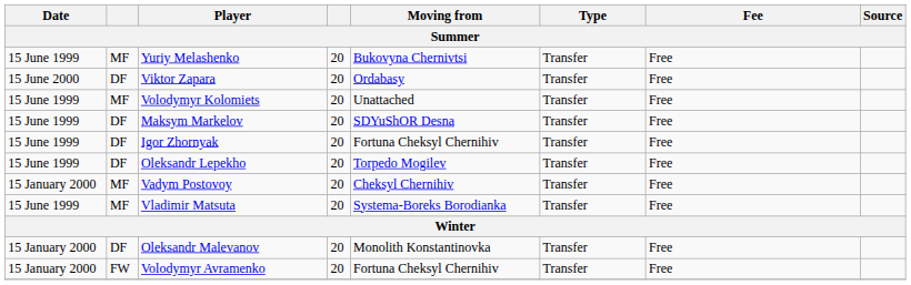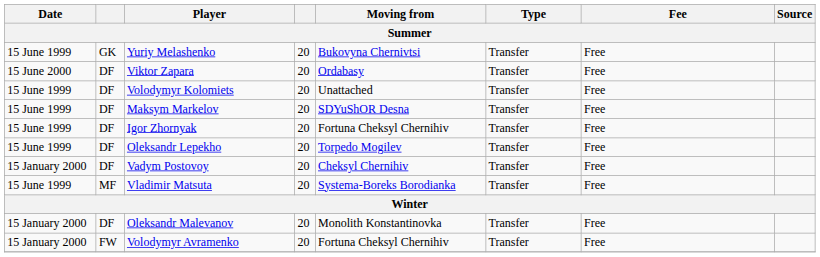Yuriy Melashenko | column 2: MF -> GK
Volodymyr Kolomiets | column 2: MF -> DF
Vadym Postovoy | column 2: MF -> DF
